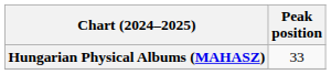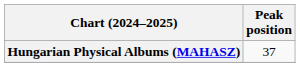Hungarian Physical Albums (MAHASZ) | Peak position: 33 -> 37
